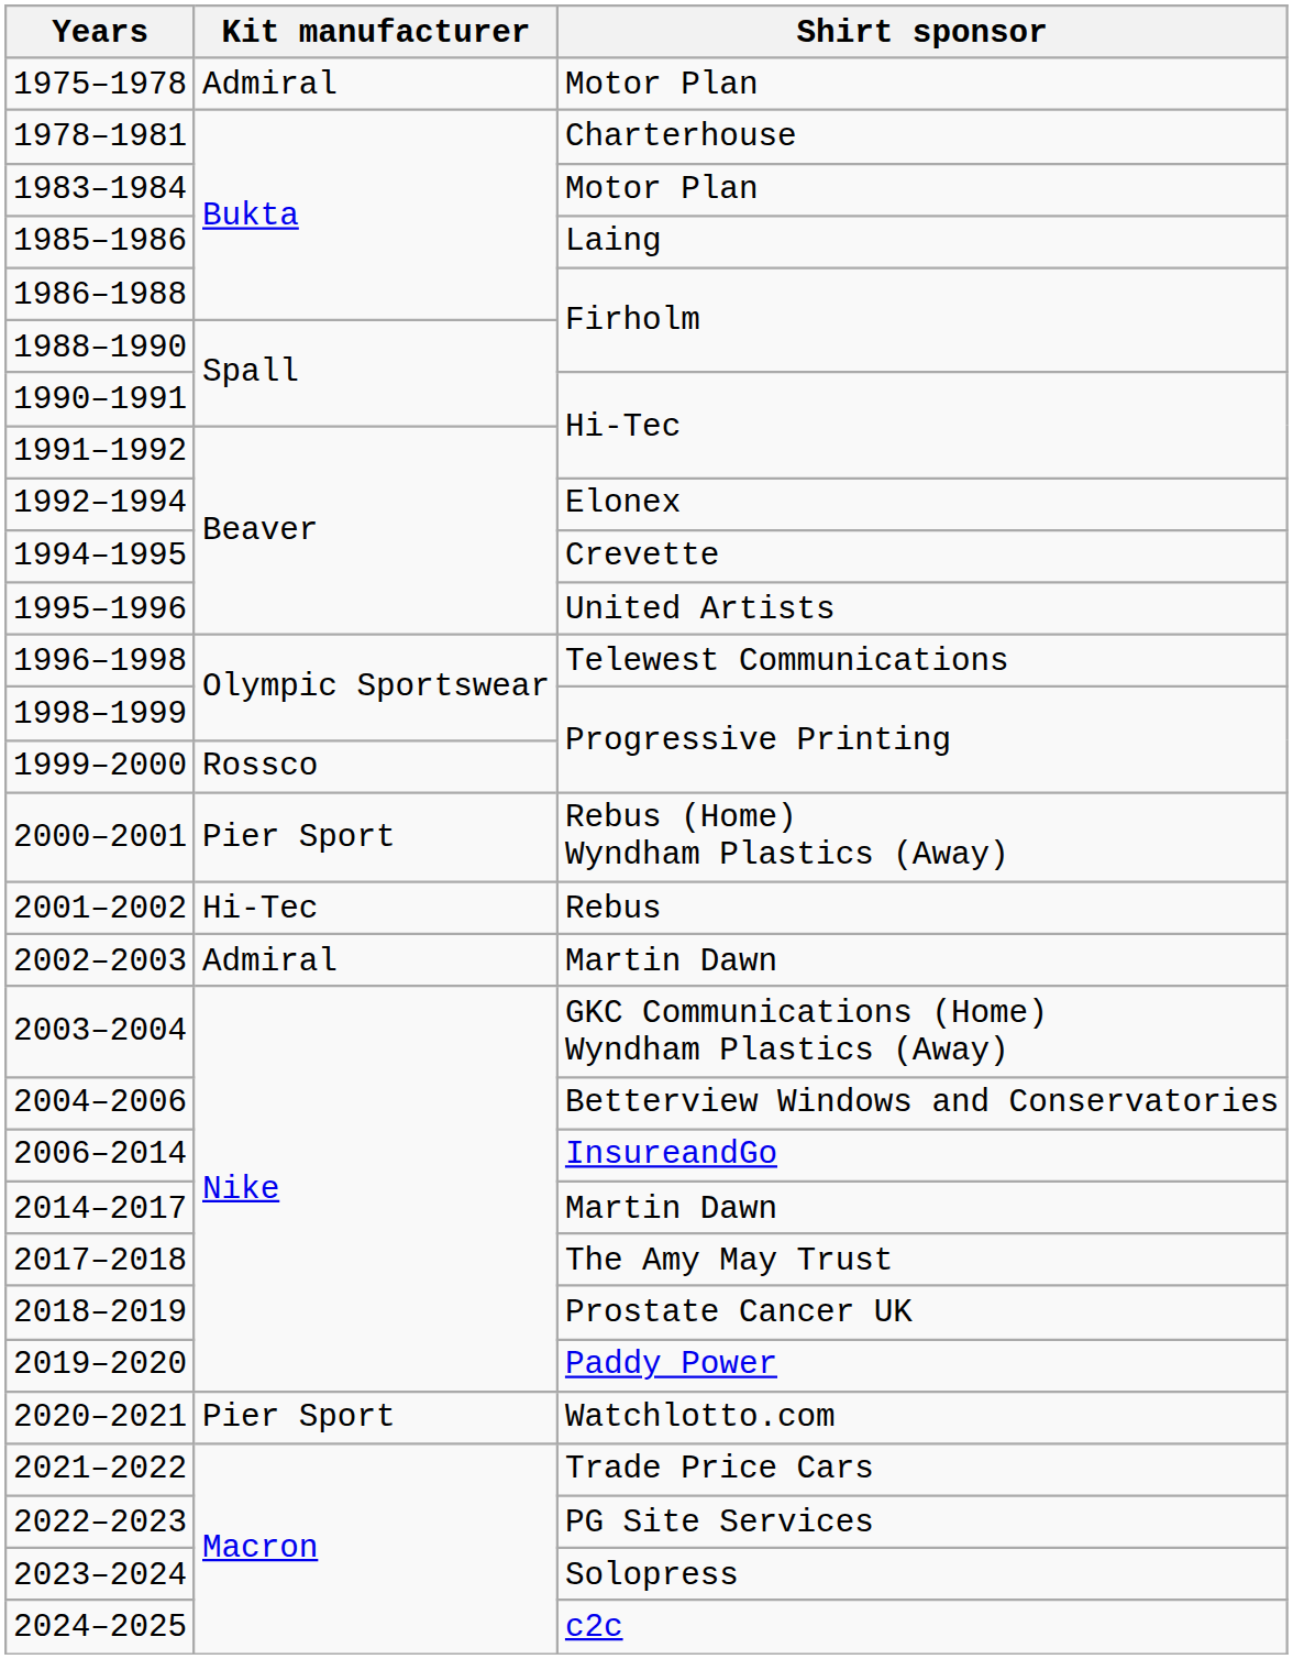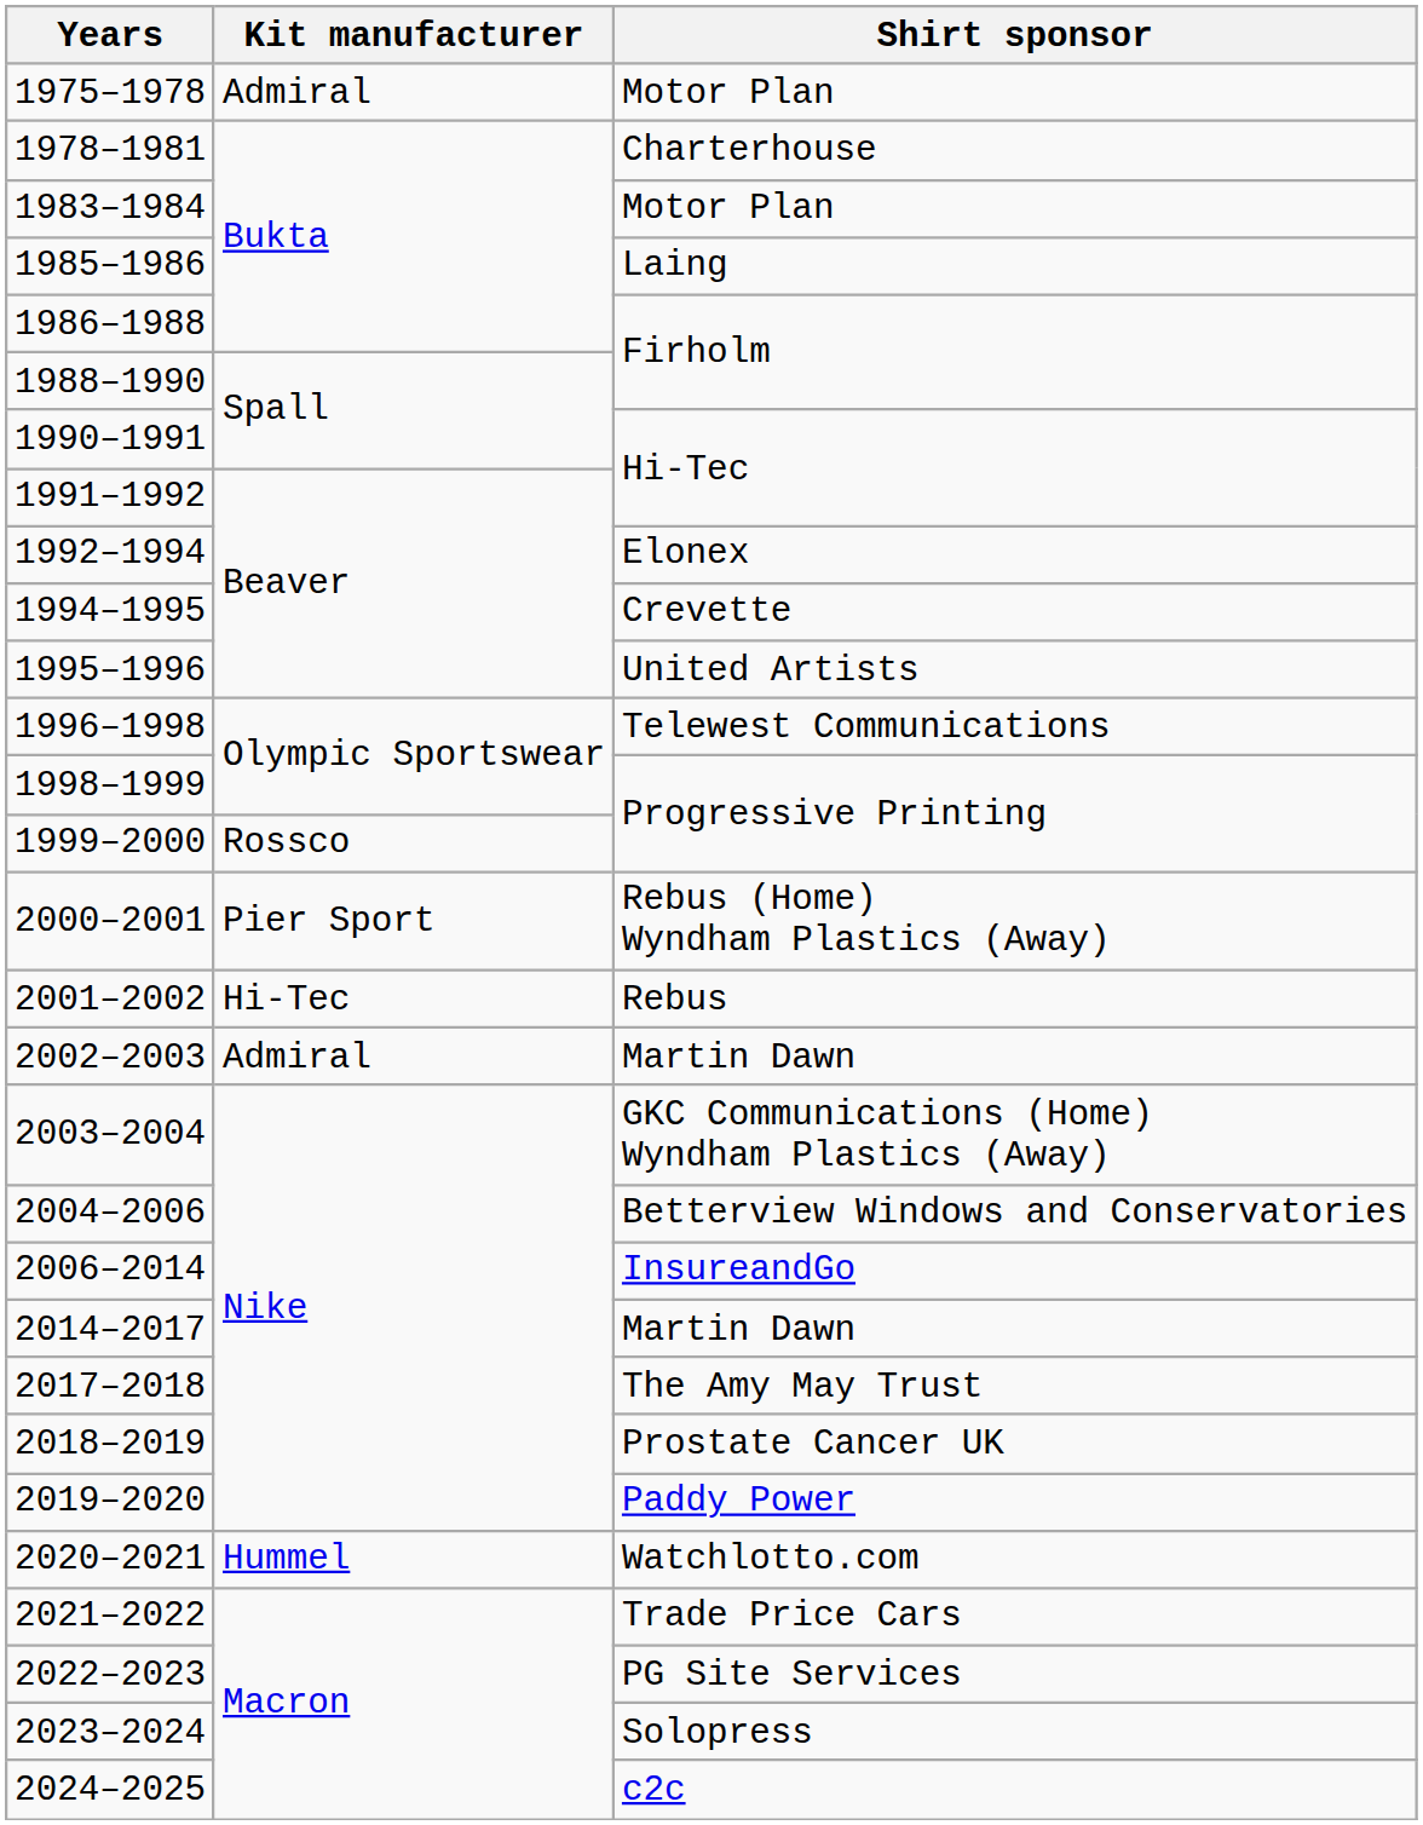2020–2021 | Kit manufacturer: Pier Sport -> Hummel
